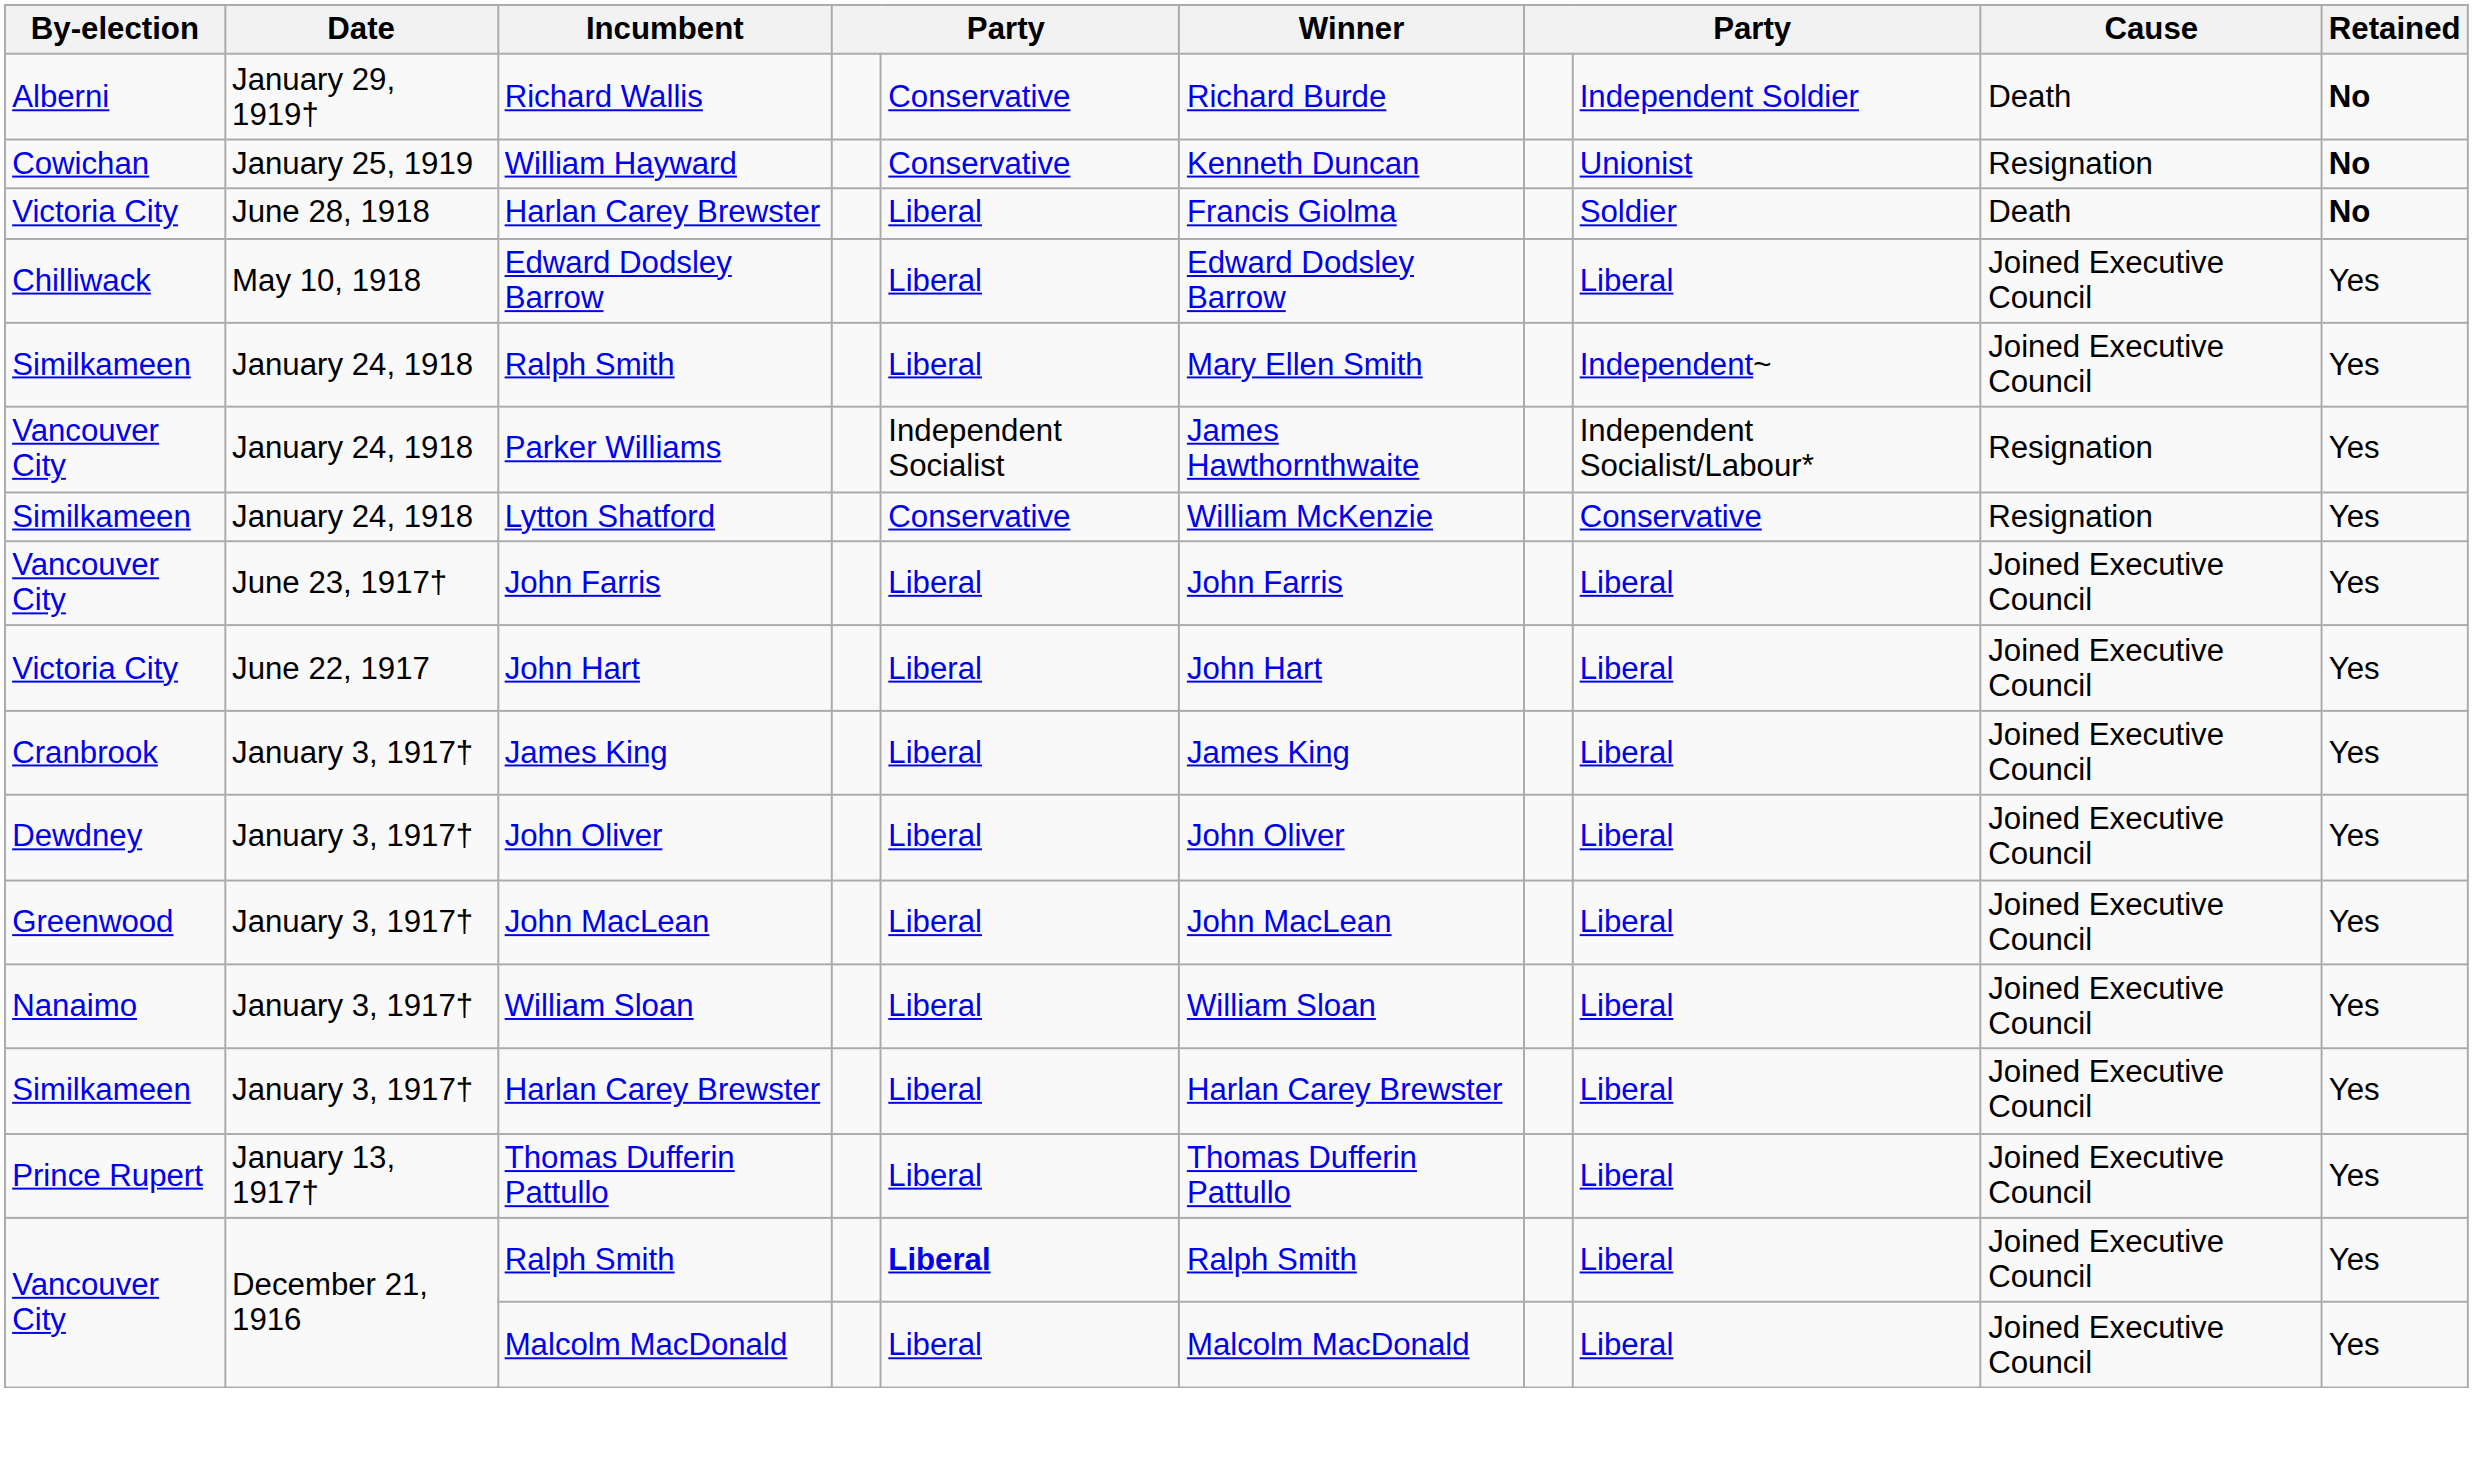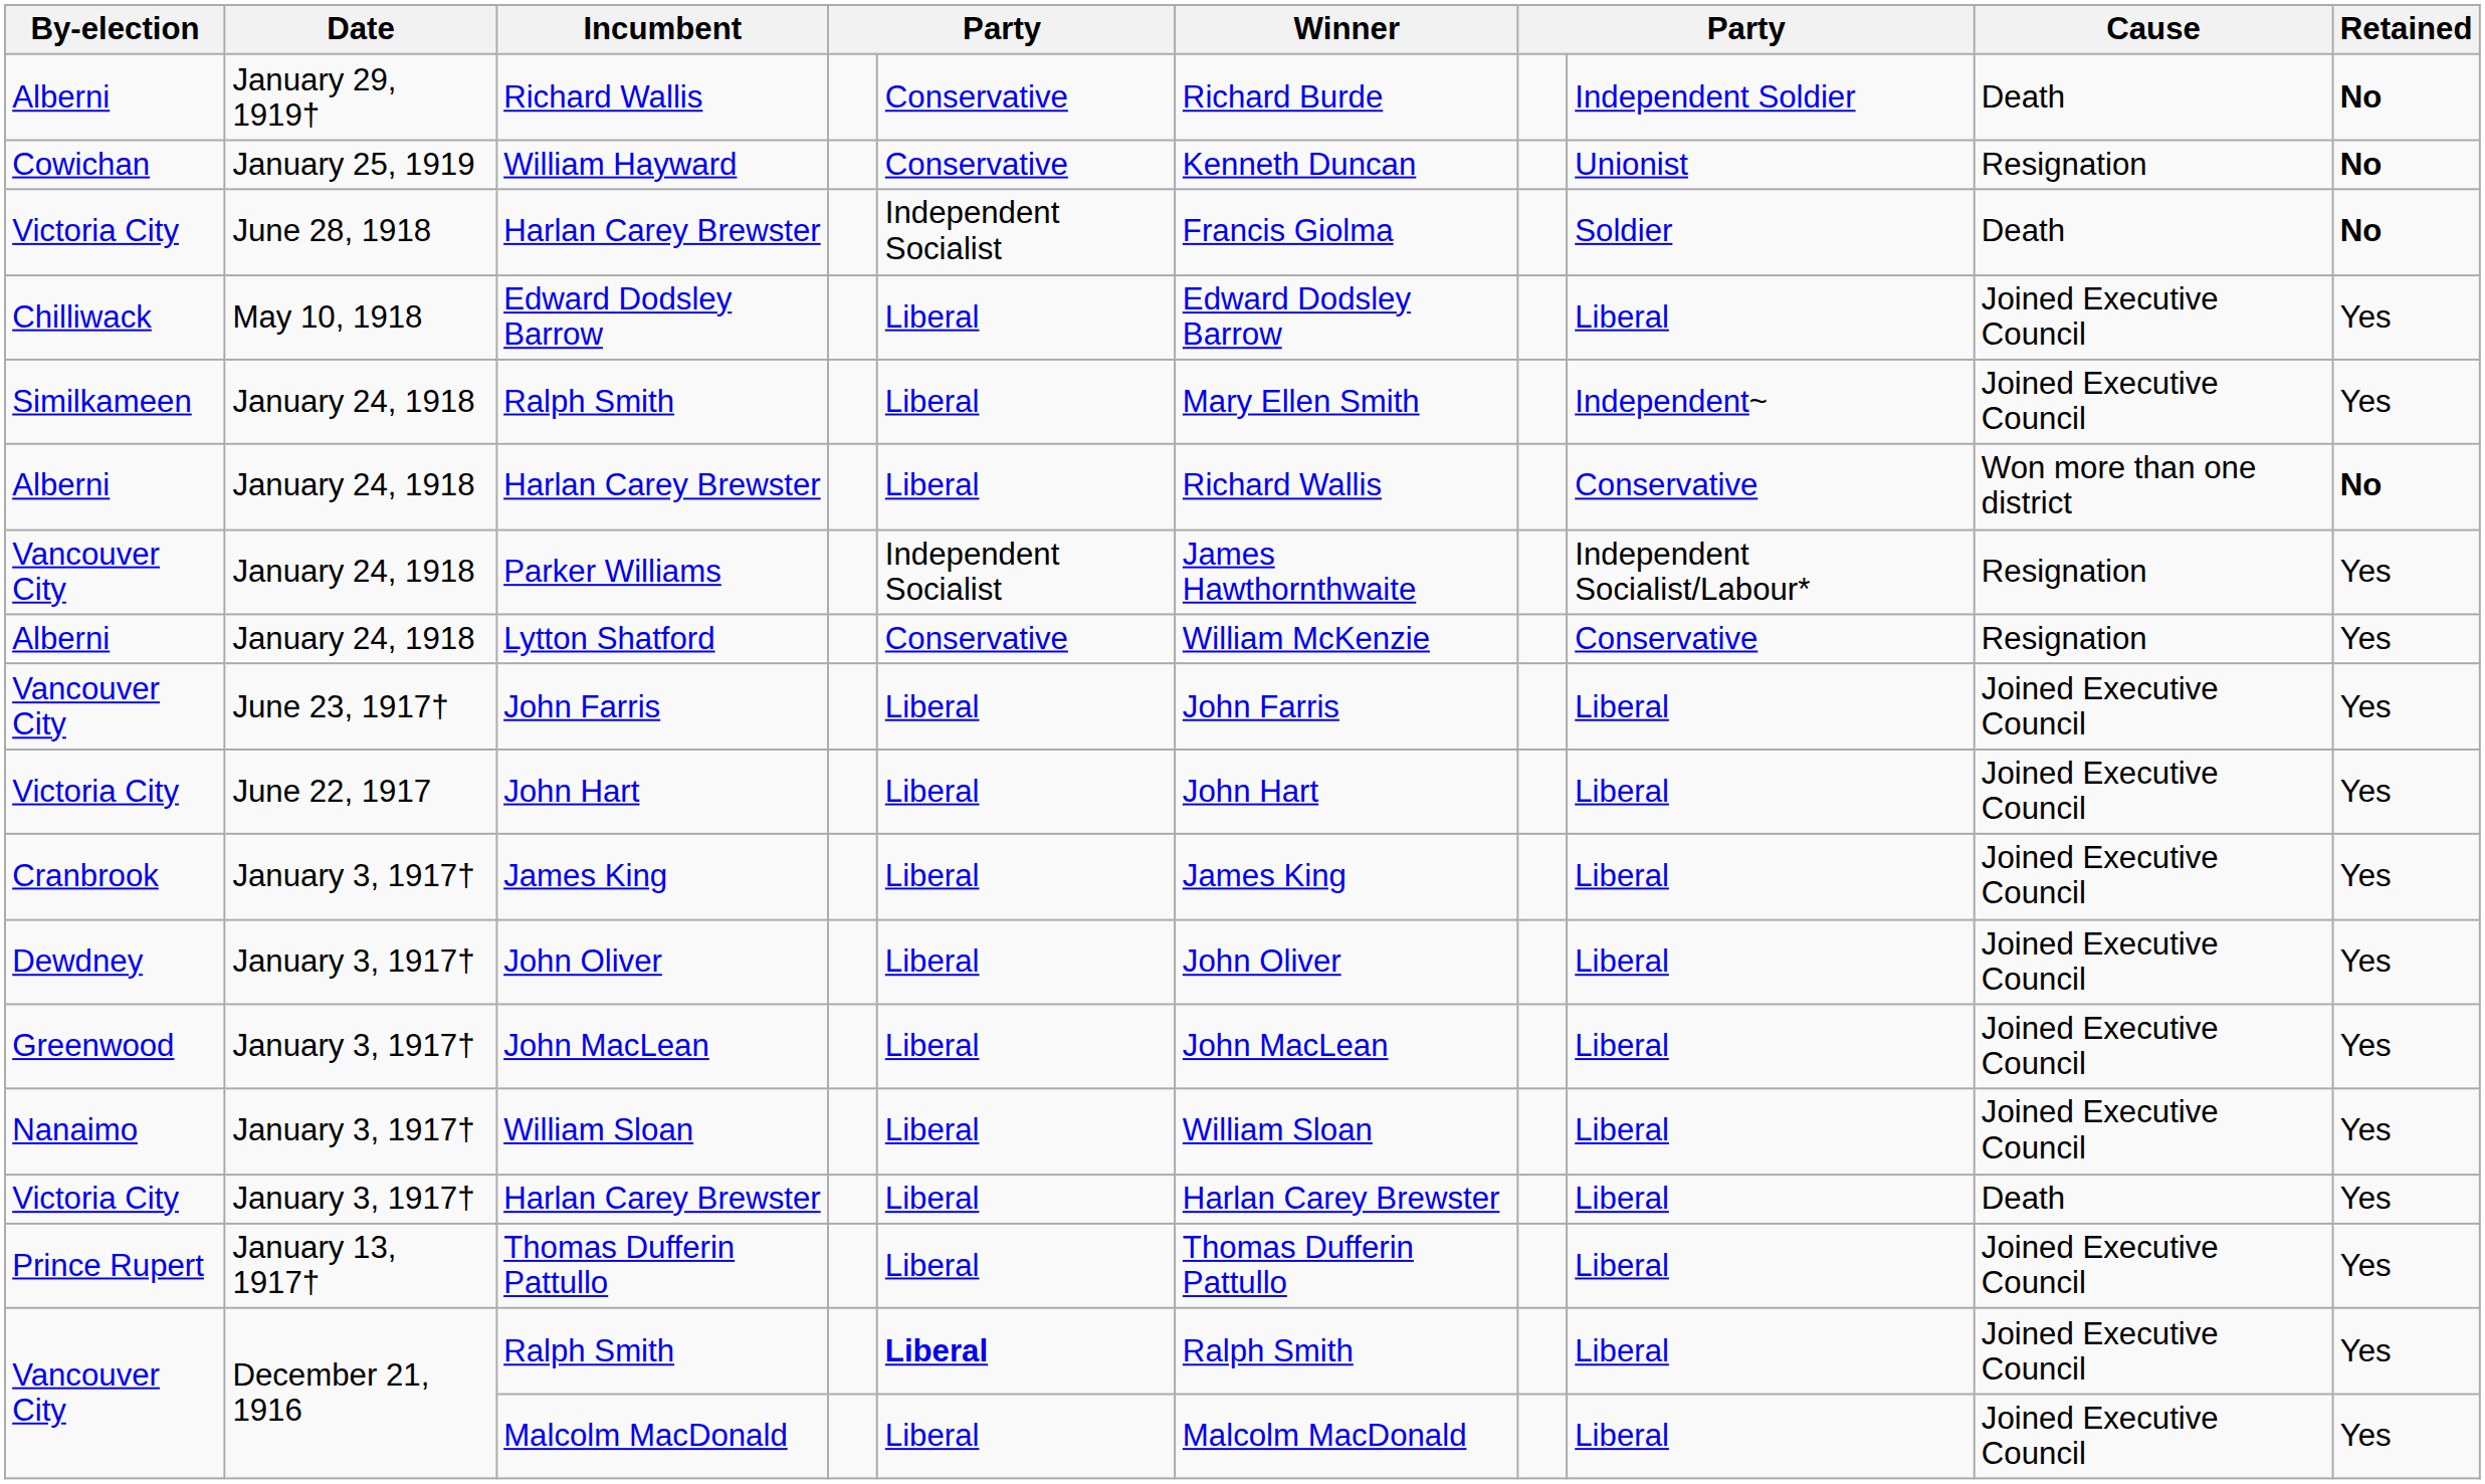June 28, 1918 / Harlan Carey Brewster | column 5: Liberal -> Independent Socialist
+ row: Alberni | January 24, 1918 | Harlan Carey Brewster | Liberal | Richard Wallis | Conservative | Won more than one district | No
Lytton Shatford | By-election: Similkameen -> Alberni
January 3, 1917† / Harlan Carey Brewster | By-election: Similkameen -> Victoria City
January 3, 1917† / Harlan Carey Brewster | Cause: Joined Executive Council -> Death
